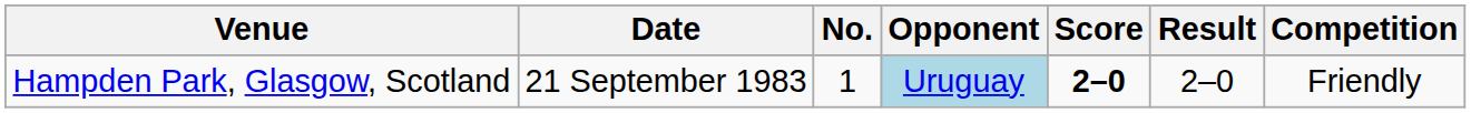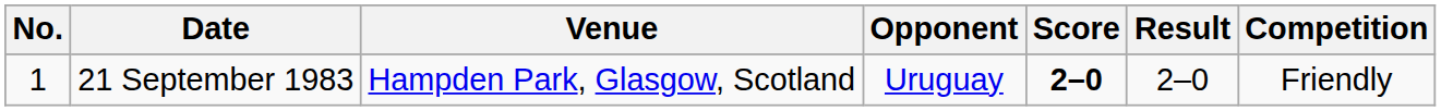columns swapped: No. <-> Venue
21 September 1983 | Opponent: lightblue background -> no background
